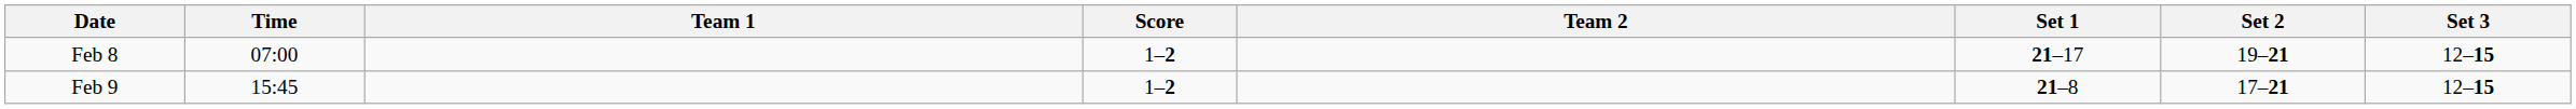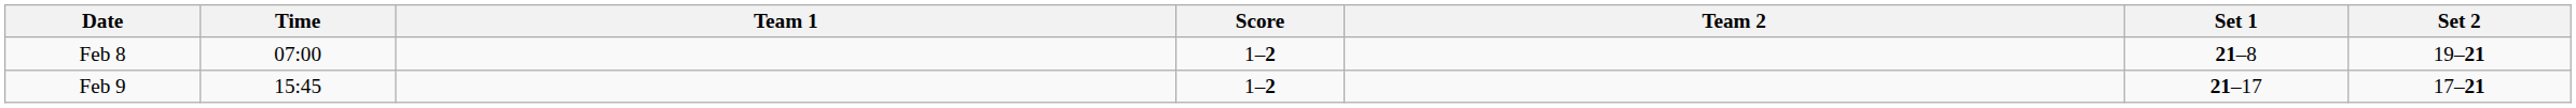- column: Set 3 | 12–15 | 12–15
Feb 8 | Set 1: 21–17 -> 21–8
Feb 9 | Set 1: 21–8 -> 21–17
